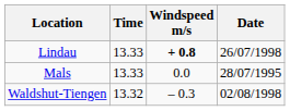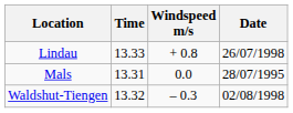Lindau | Windspeed m/s: bold -> normal
Mals | Time: 13.33 -> 13.31
